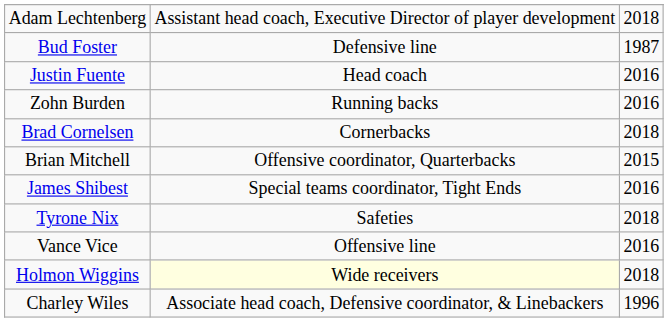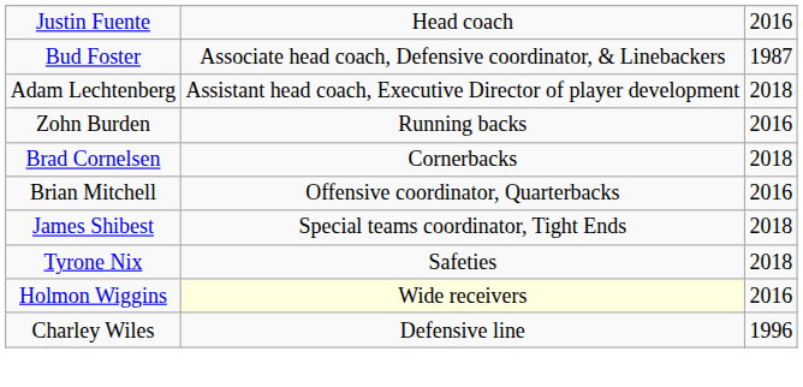rows swapped: Justin Fuente <-> Adam Lechtenberg
Bud Foster | column 2: Defensive line -> Associate head coach, Defensive coordinator, & Linebackers
Brian Mitchell | column 3: 2015 -> 2016
James Shibest | column 3: 2016 -> 2018
- row: Vance Vice | Offensive line | 2016
Holmon Wiggins | column 3: 2018 -> 2016
Charley Wiles | column 2: Associate head coach, Defensive coordinator, & Linebackers -> Defensive line
